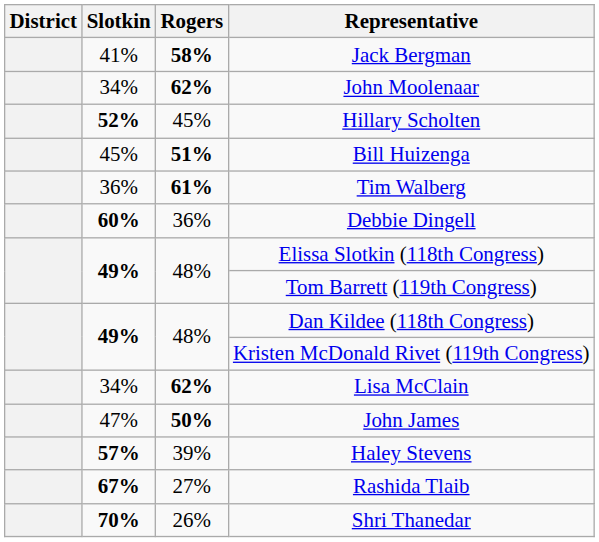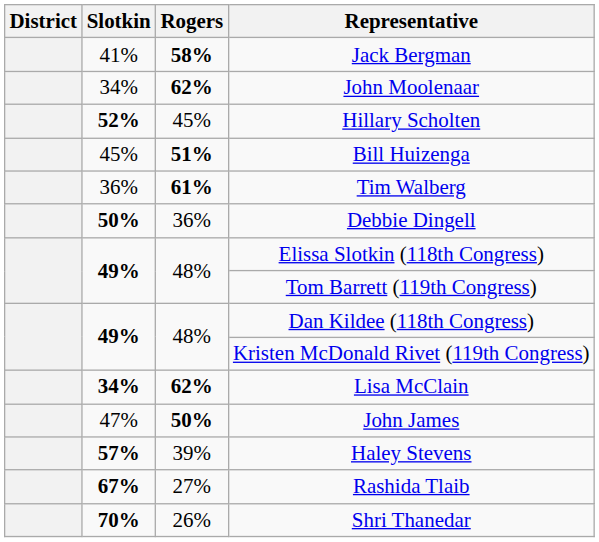Debbie Dingell | Slotkin: 60% -> 50%
Lisa McClain | Slotkin: normal -> bold
